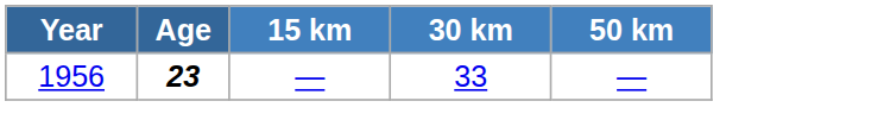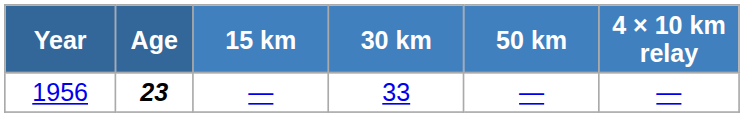+ column: 4 × 10 km relay | —
